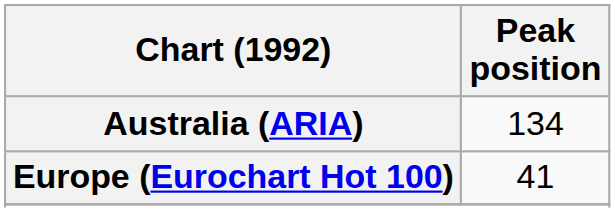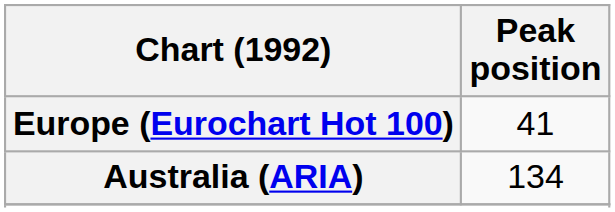rows swapped: Australia (ARIA) <-> Europe (Eurochart Hot 100)
